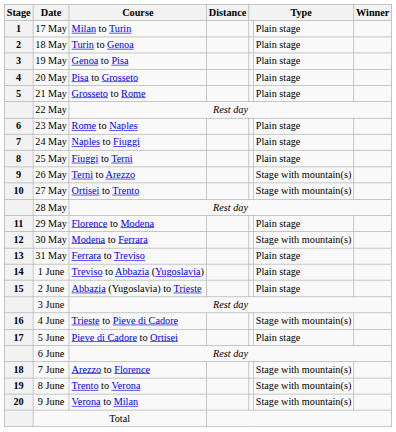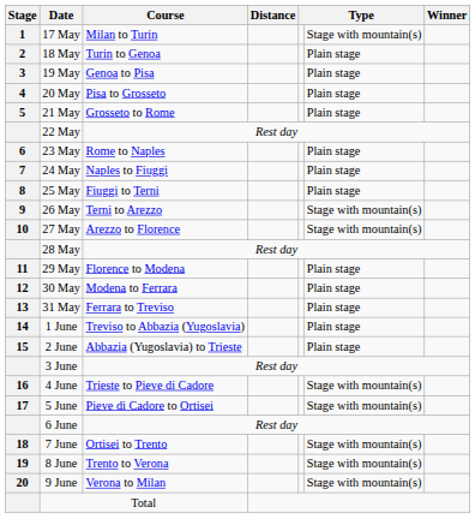17 May | column 6: Plain stage -> Stage with mountain(s)
27 May | Course: Ortisei to Trento -> Arezzo to Florence
30 May | column 6: Stage with mountain(s) -> Plain stage
5 June | column 6: Plain stage -> Stage with mountain(s)
7 June | Course: Arezzo to Florence -> Ortisei to Trento
